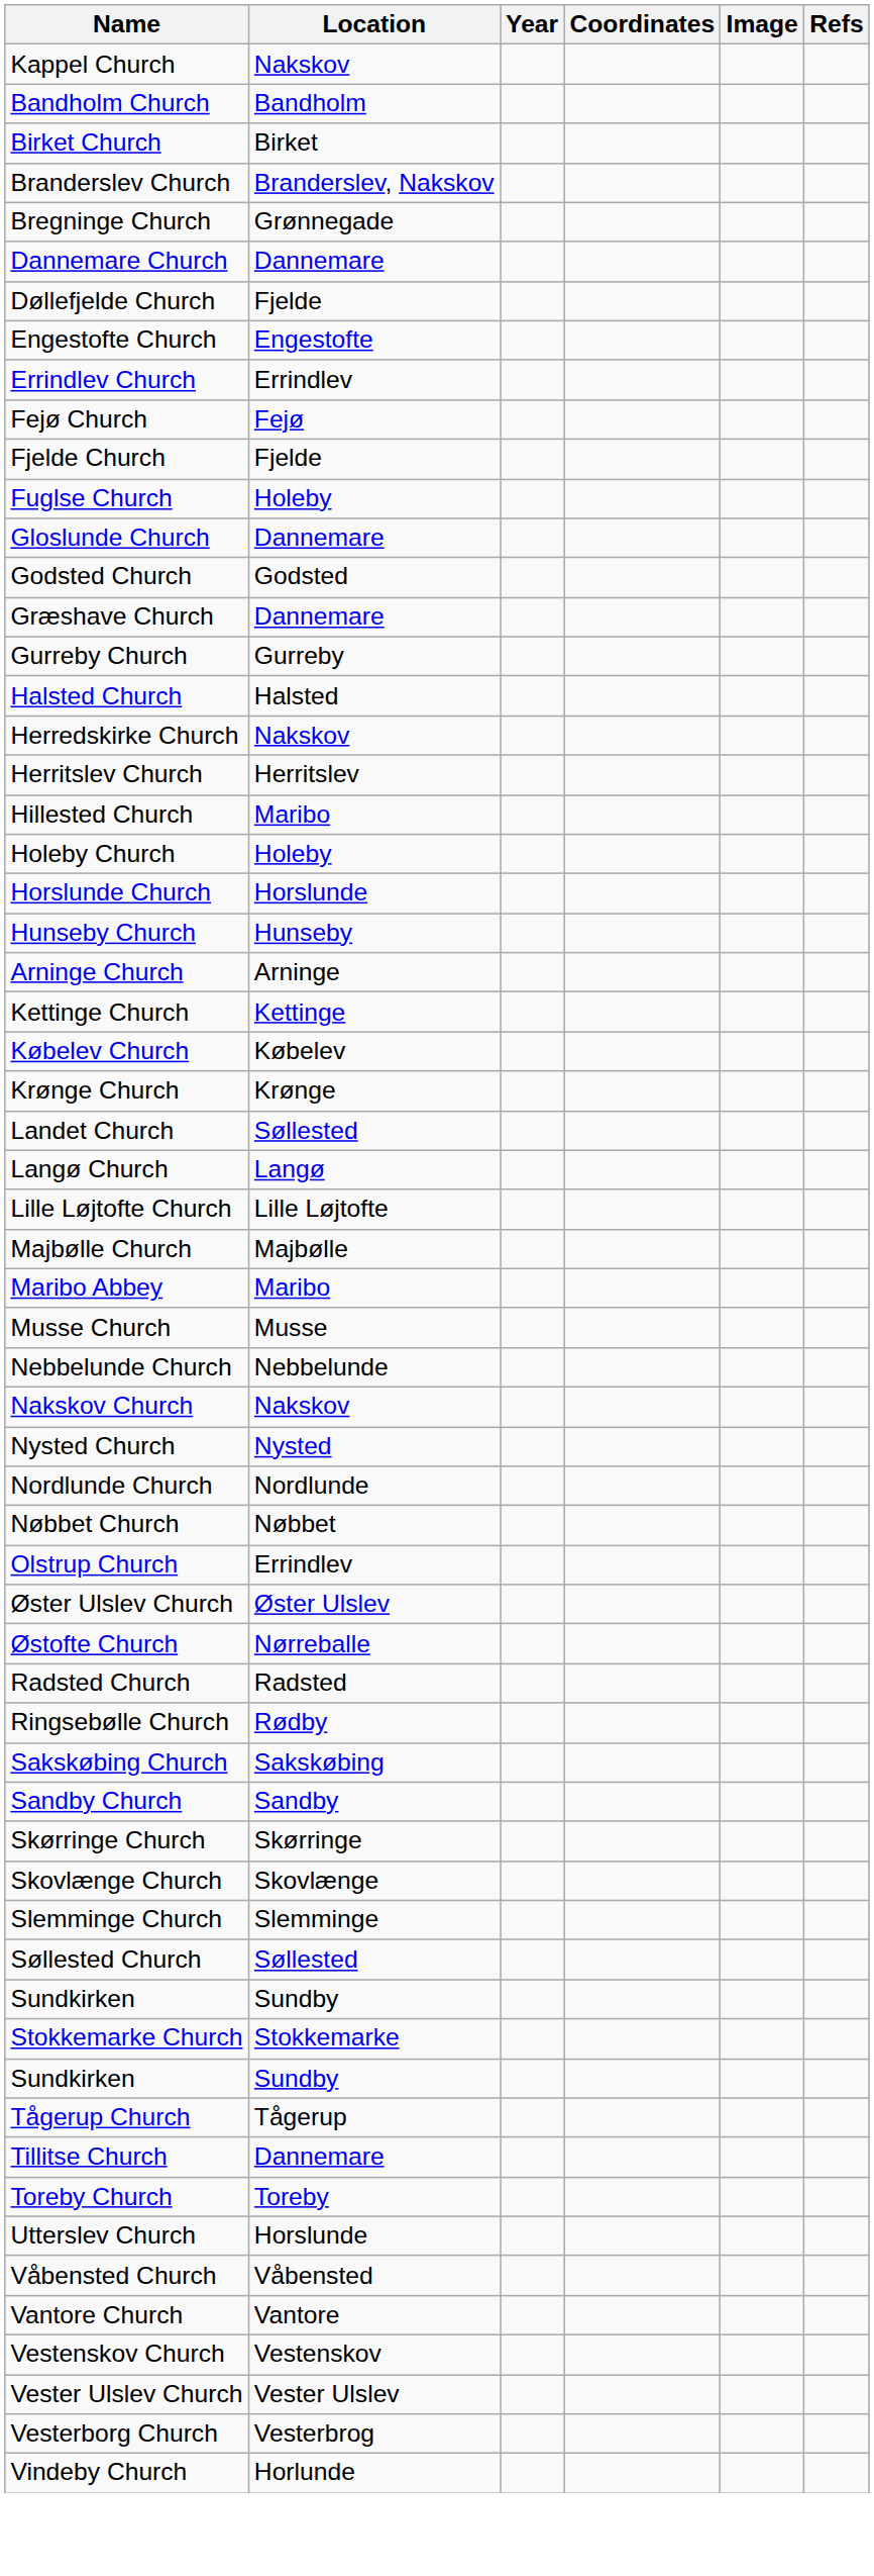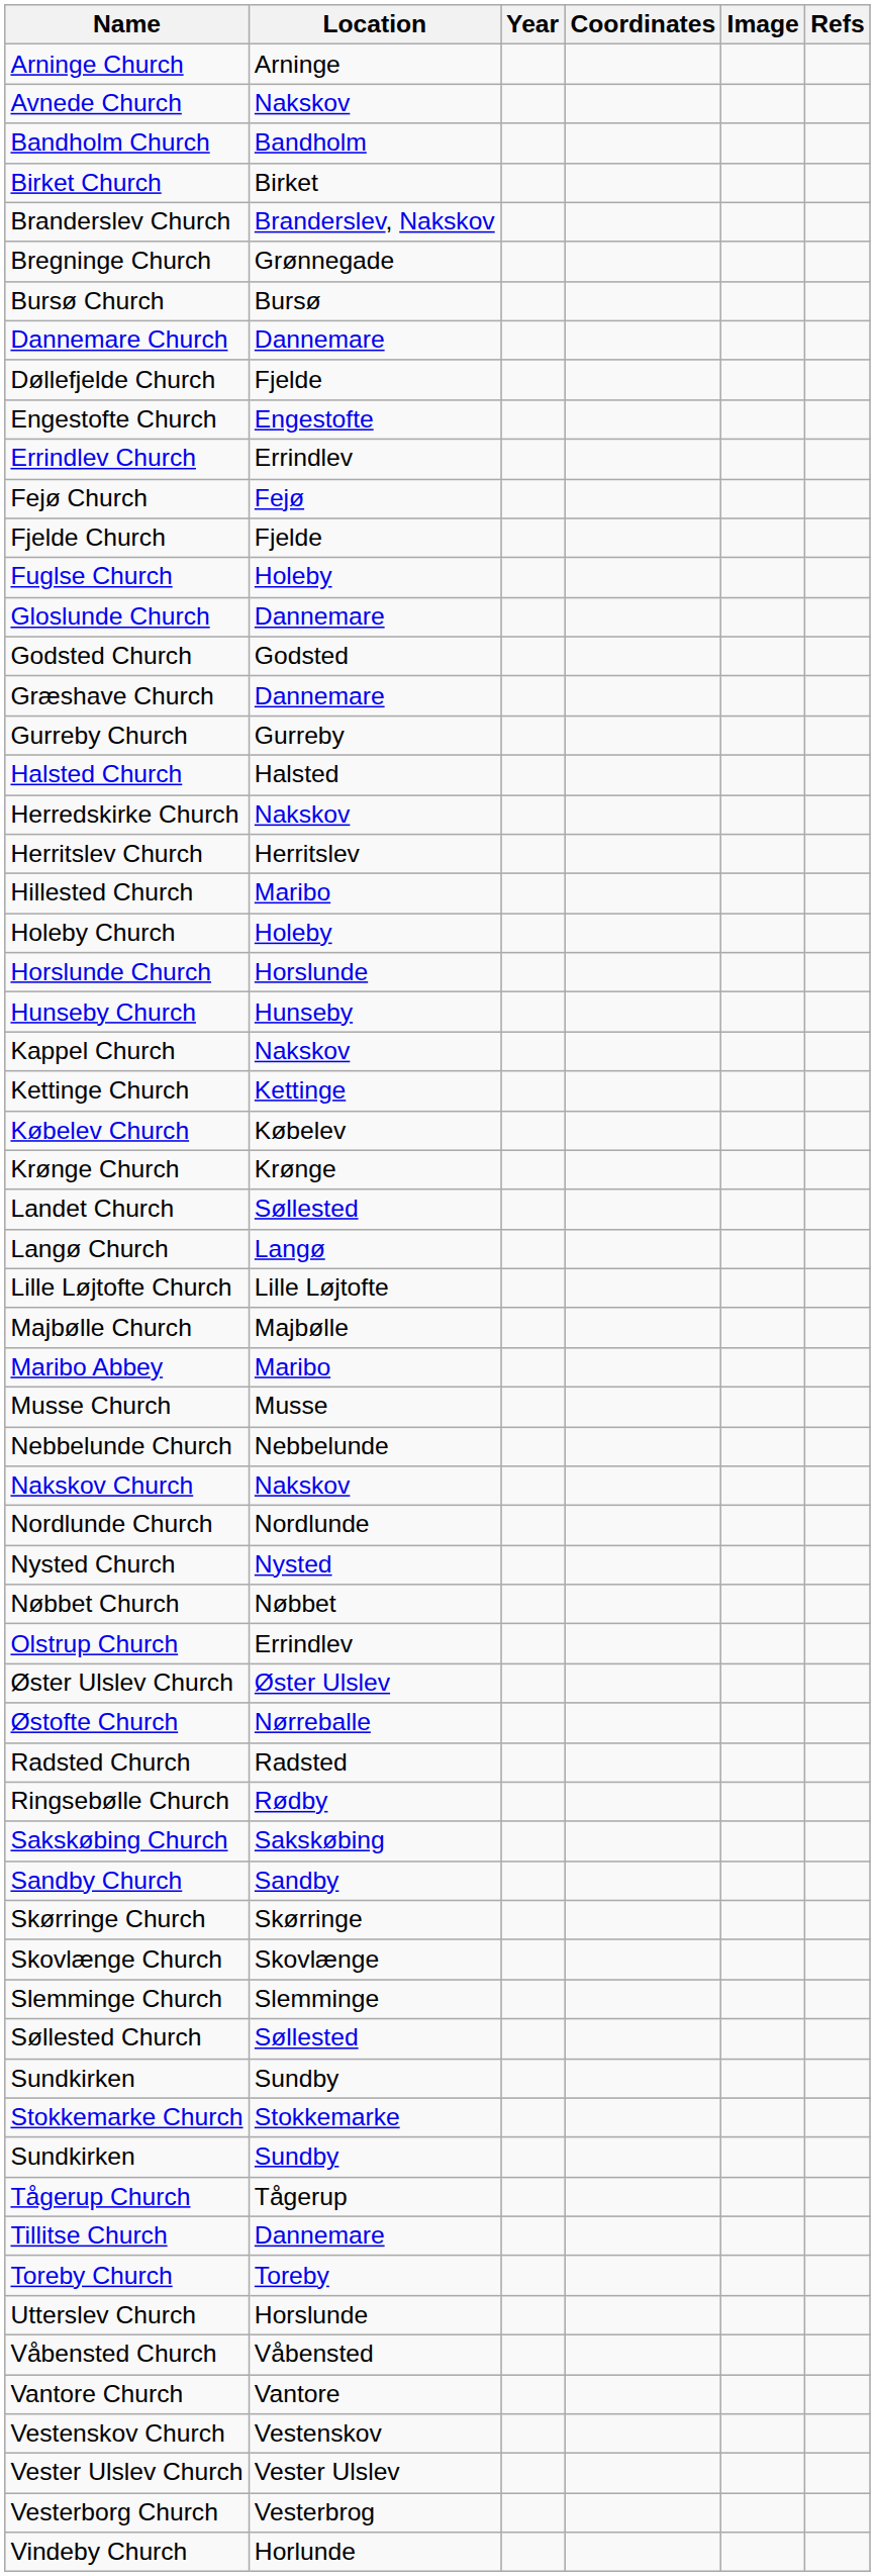rows swapped: Arninge Church <-> Kappel Church
+ row: Avnede Church | Nakskov
+ row: Bursø Church | Bursø
rows swapped: Nordlunde Church <-> Nysted Church
